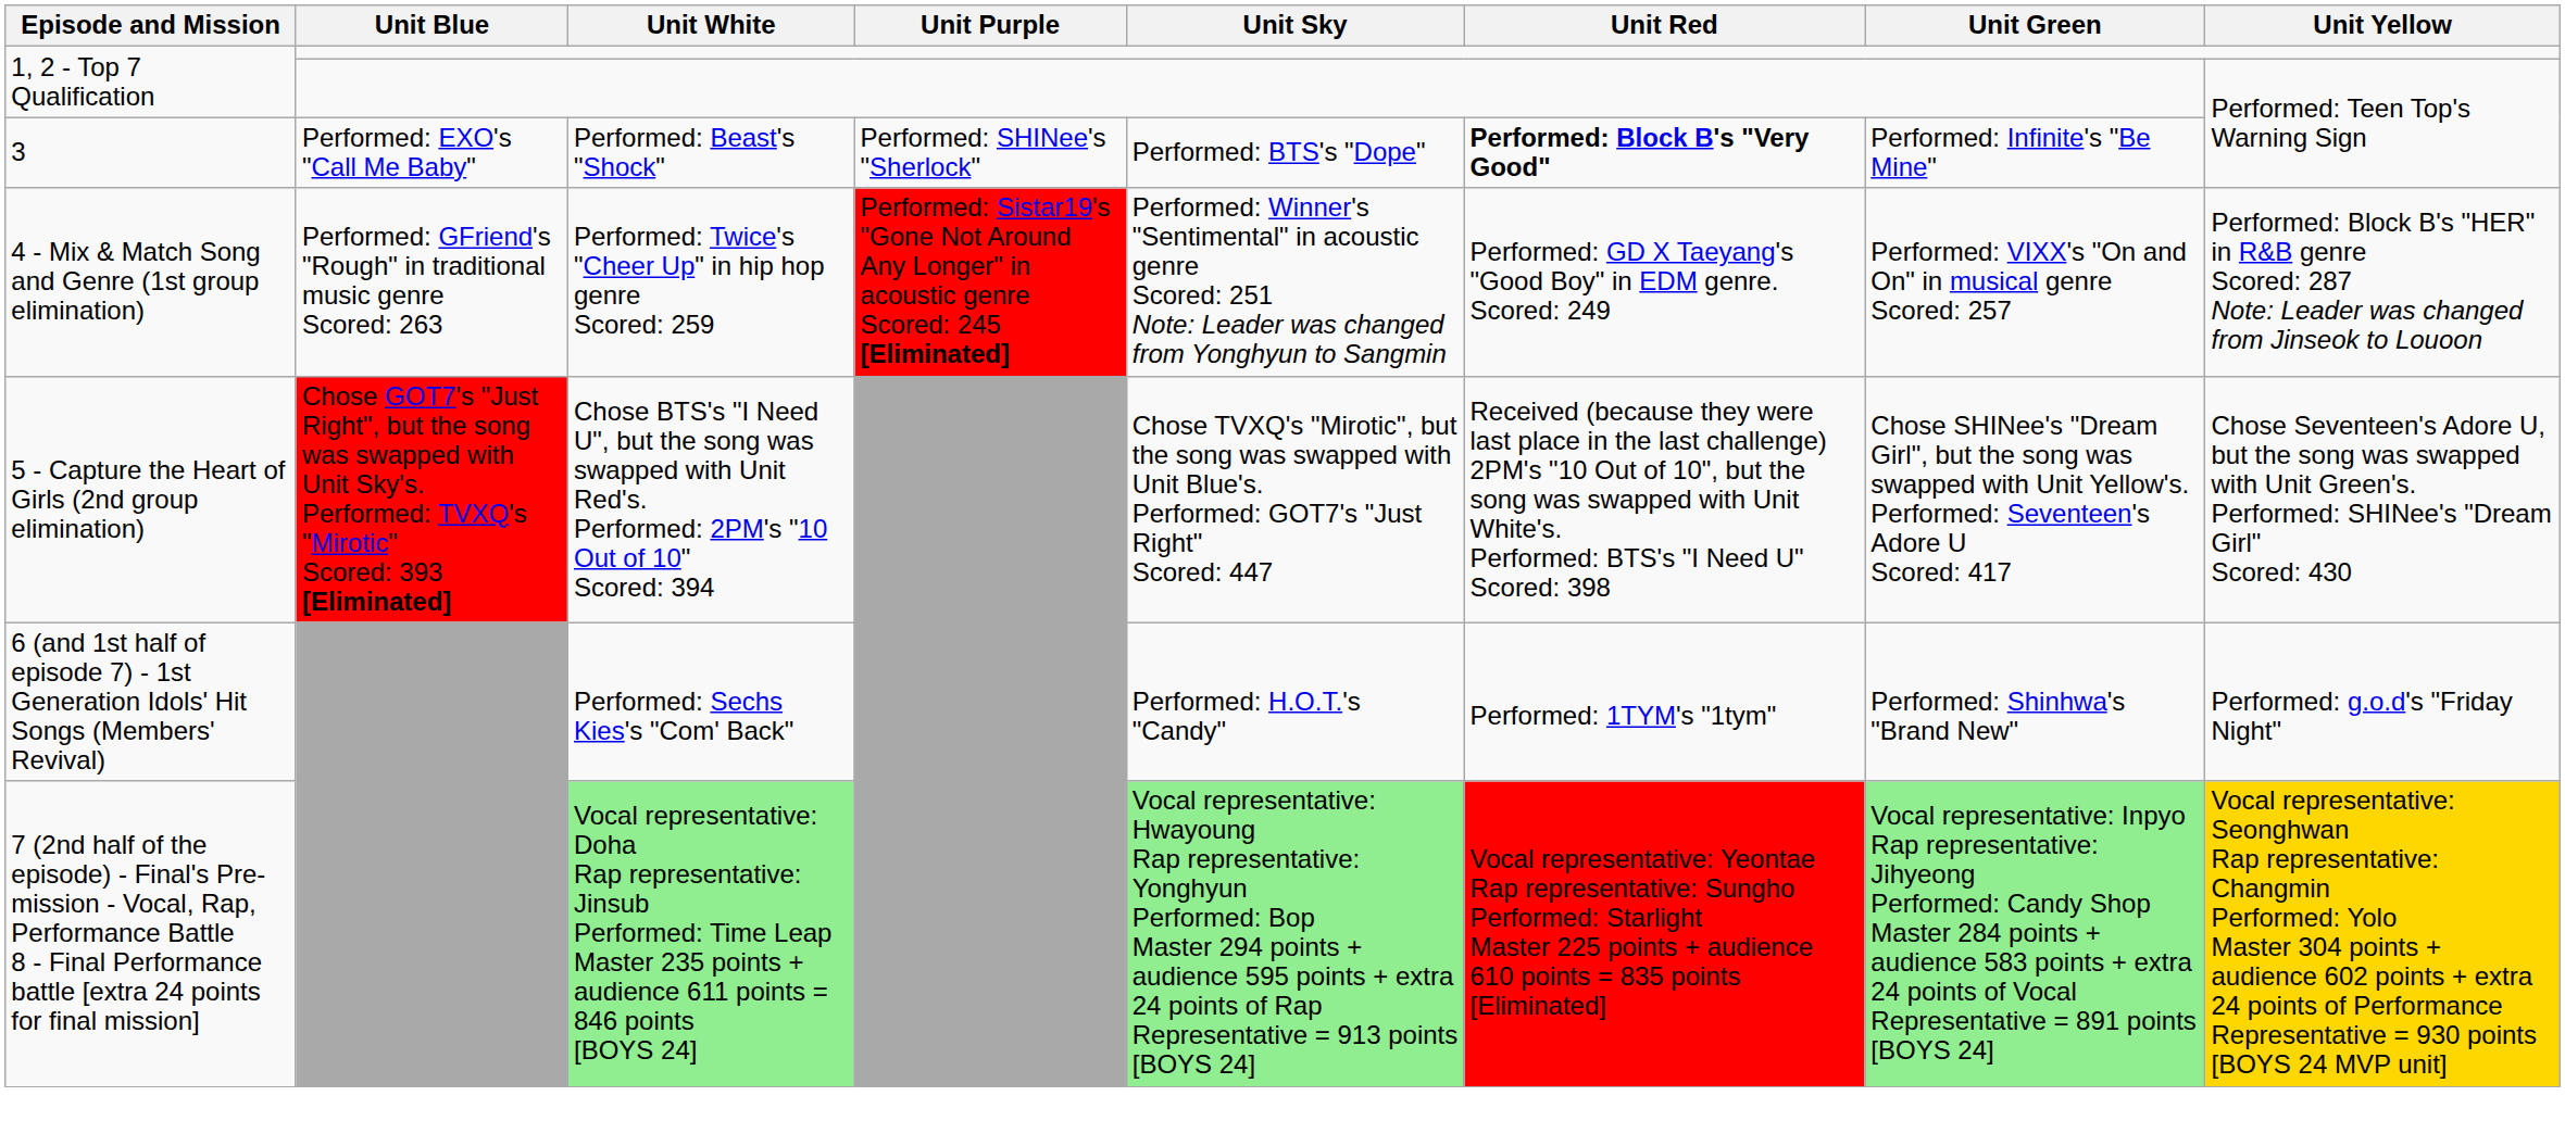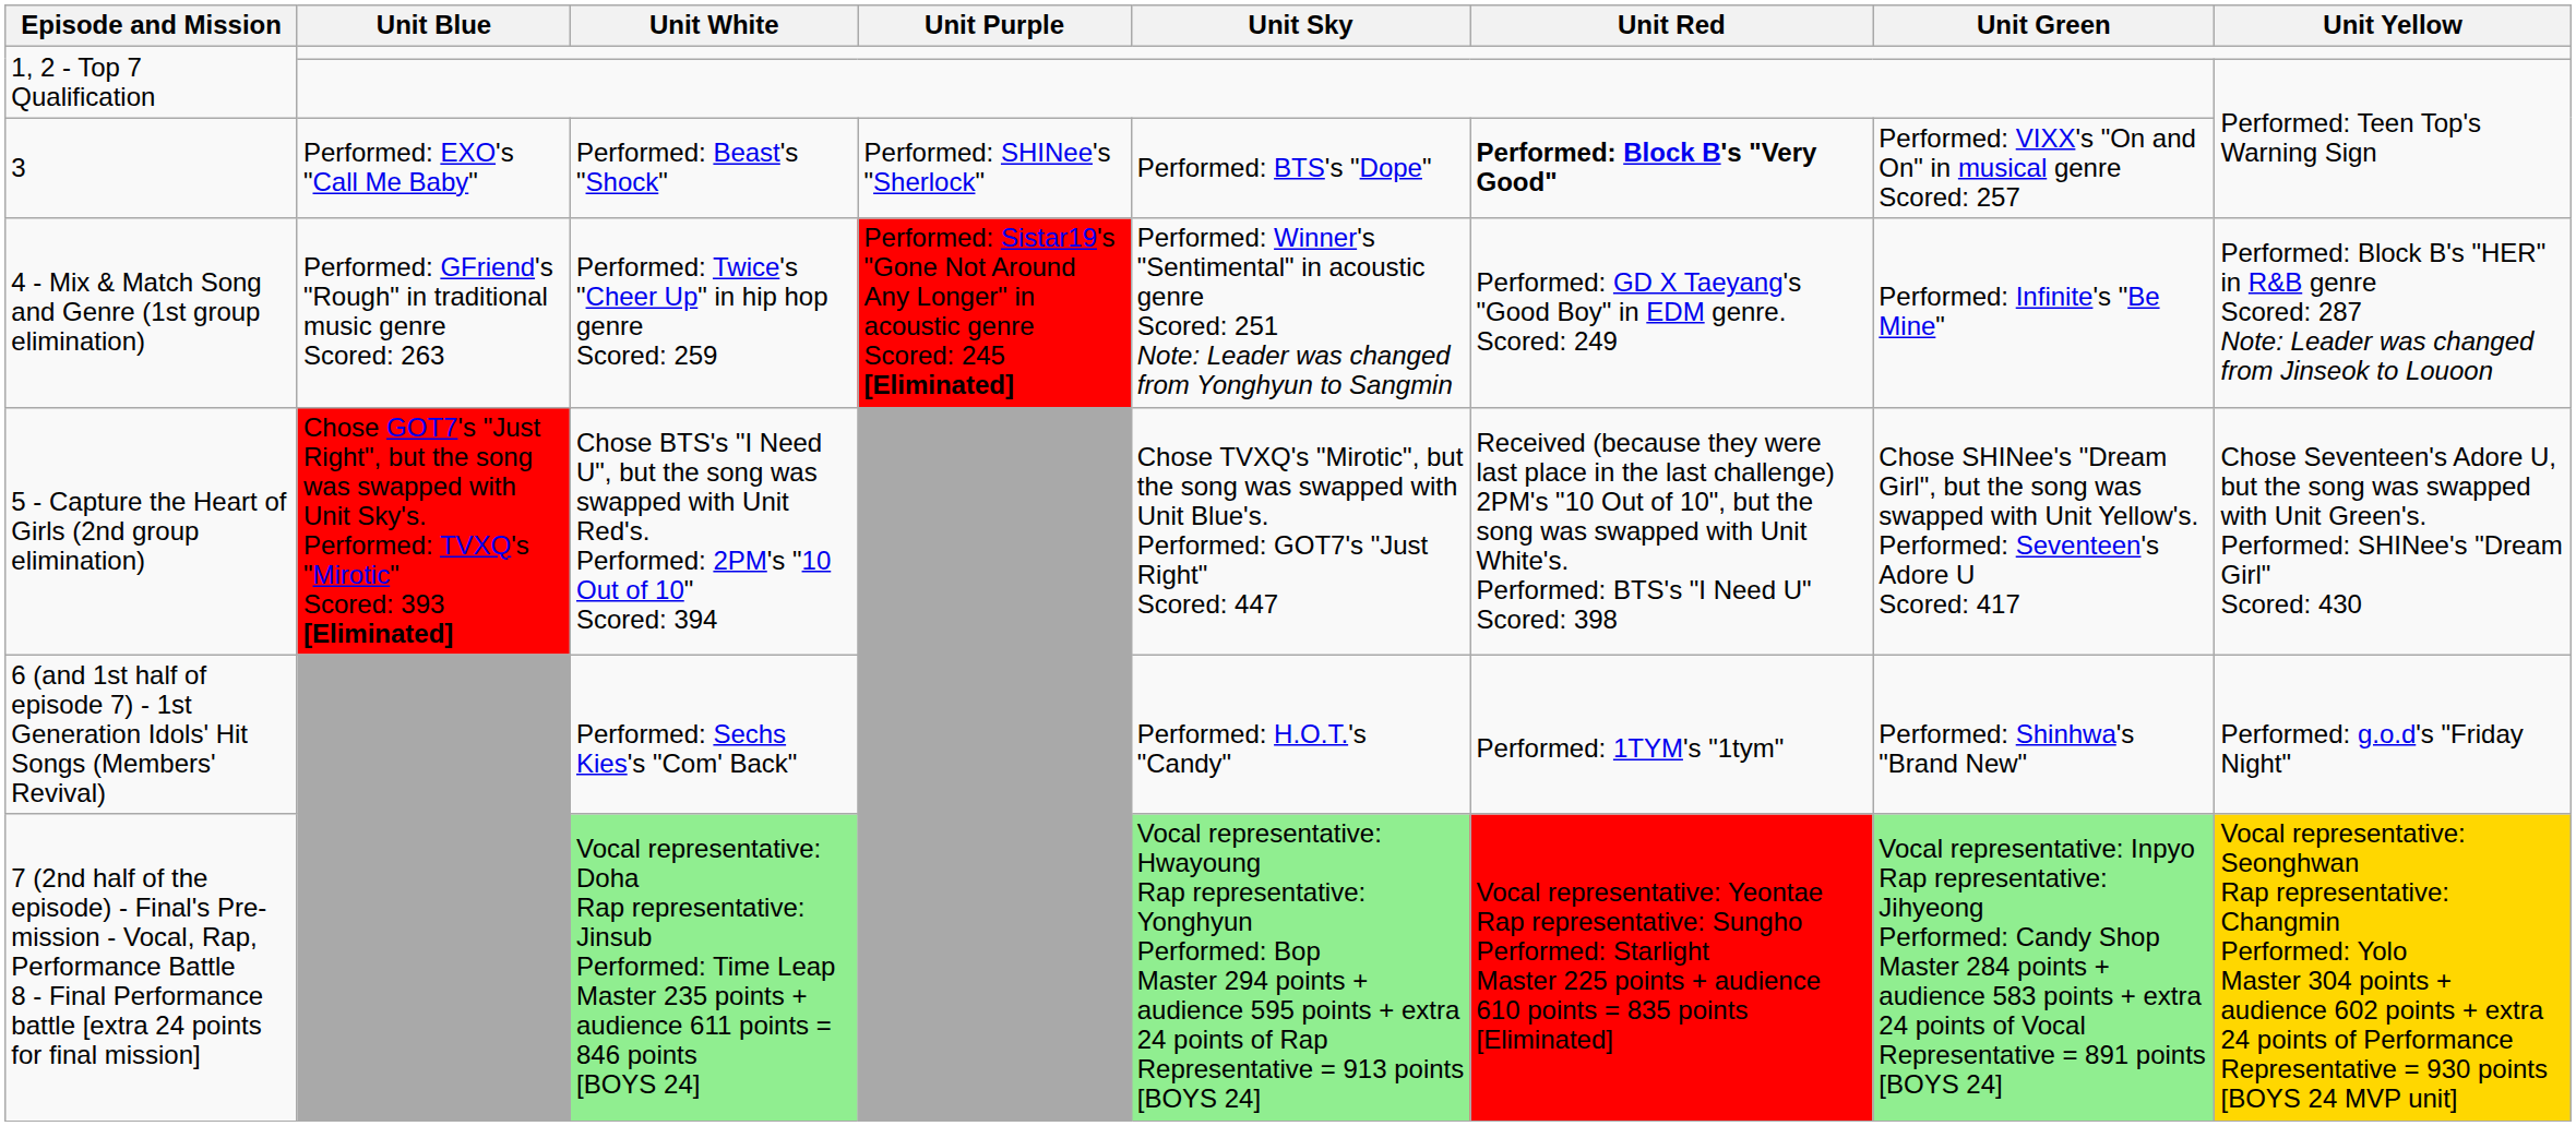3 | Unit Green: Performed: Infinite's "Be Mine" -> Performed: VIXX's "On and On" in musical genre Scored: 257
4 - Mix & Match Song and Genre (1st group elimination) | Unit Green: Performed: VIXX's "On and On" in musical genre Scored: 257 -> Performed: Infinite's "Be Mine"
